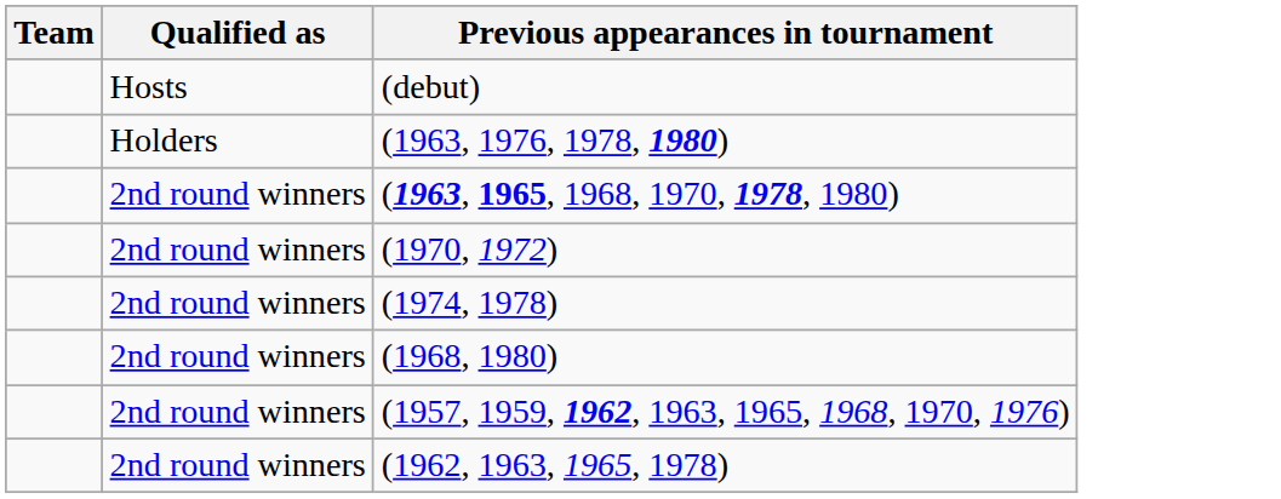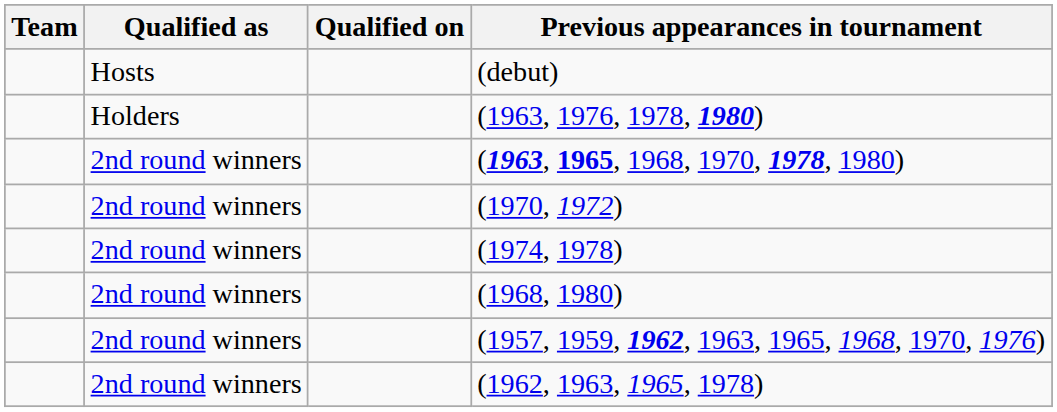+ column: Qualified on
